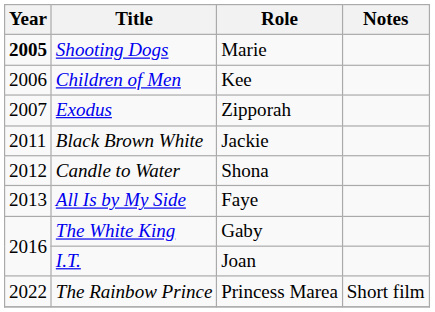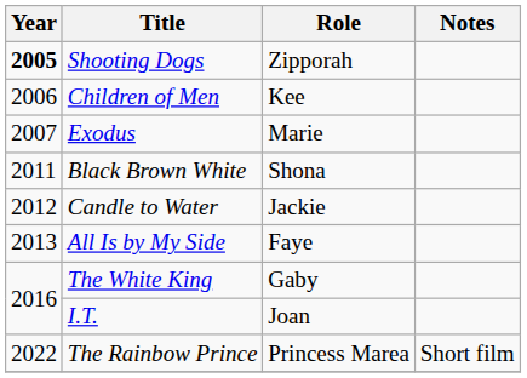Shooting Dogs | Role: Marie -> Zipporah
Exodus | Role: Zipporah -> Marie
Black Brown White | Role: Jackie -> Shona
Candle to Water | Role: Shona -> Jackie
